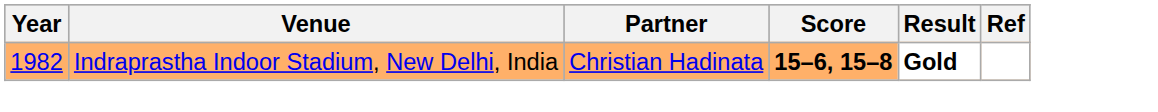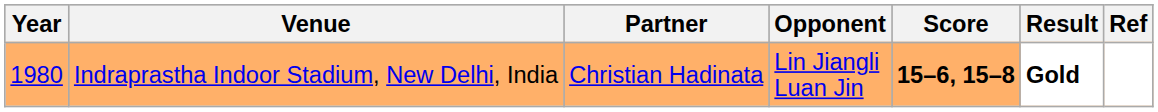+ column: Opponent | Lin Jiangli Luan Jin
Indraprastha Indoor Stadium, New Delhi, India | Year: 1982 -> 1980
